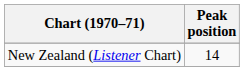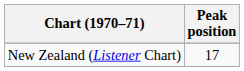New Zealand (Listener Chart) | Peak position: 14 -> 17
